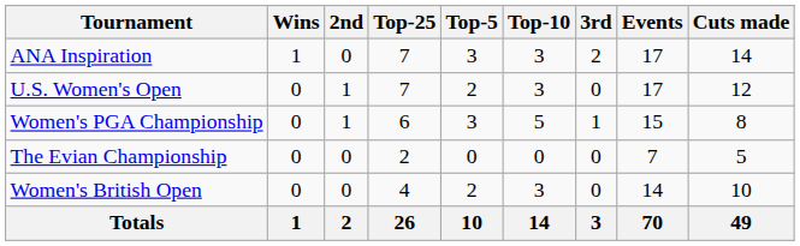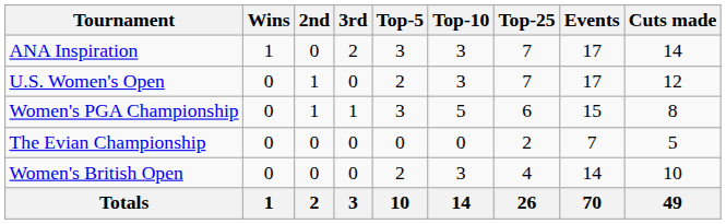columns swapped: 3rd <-> Top-25
